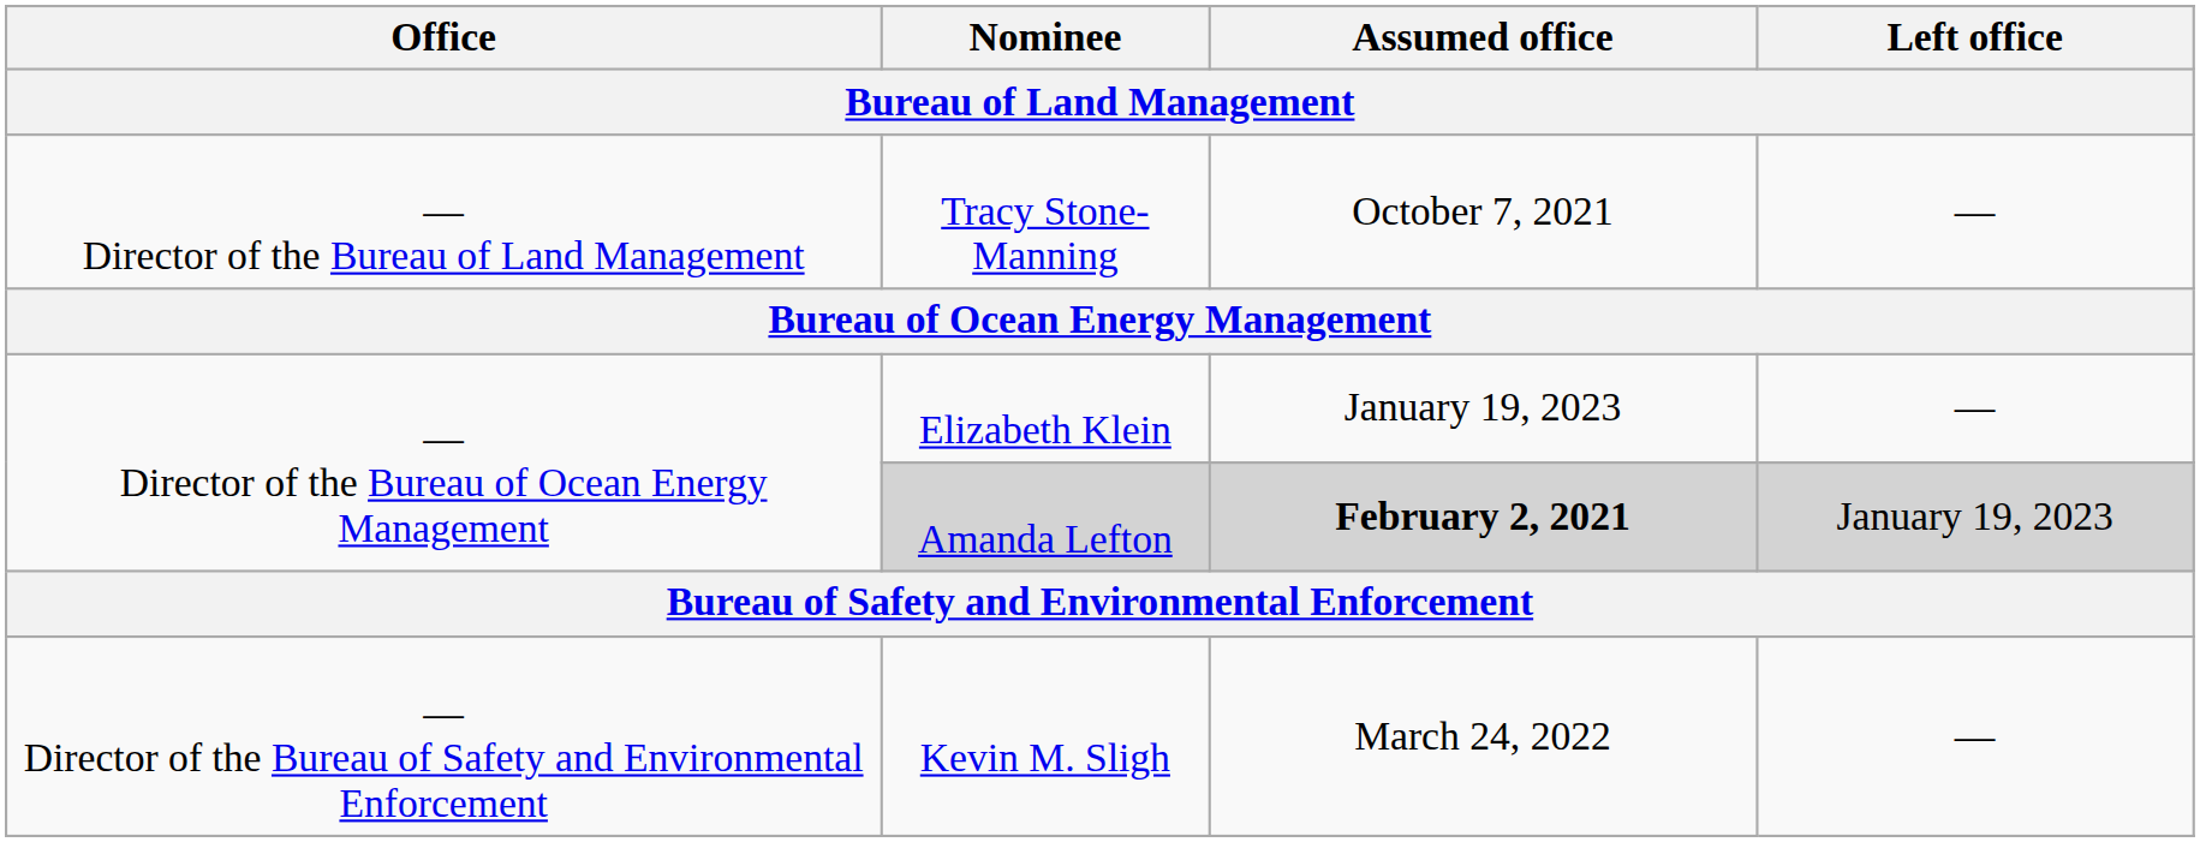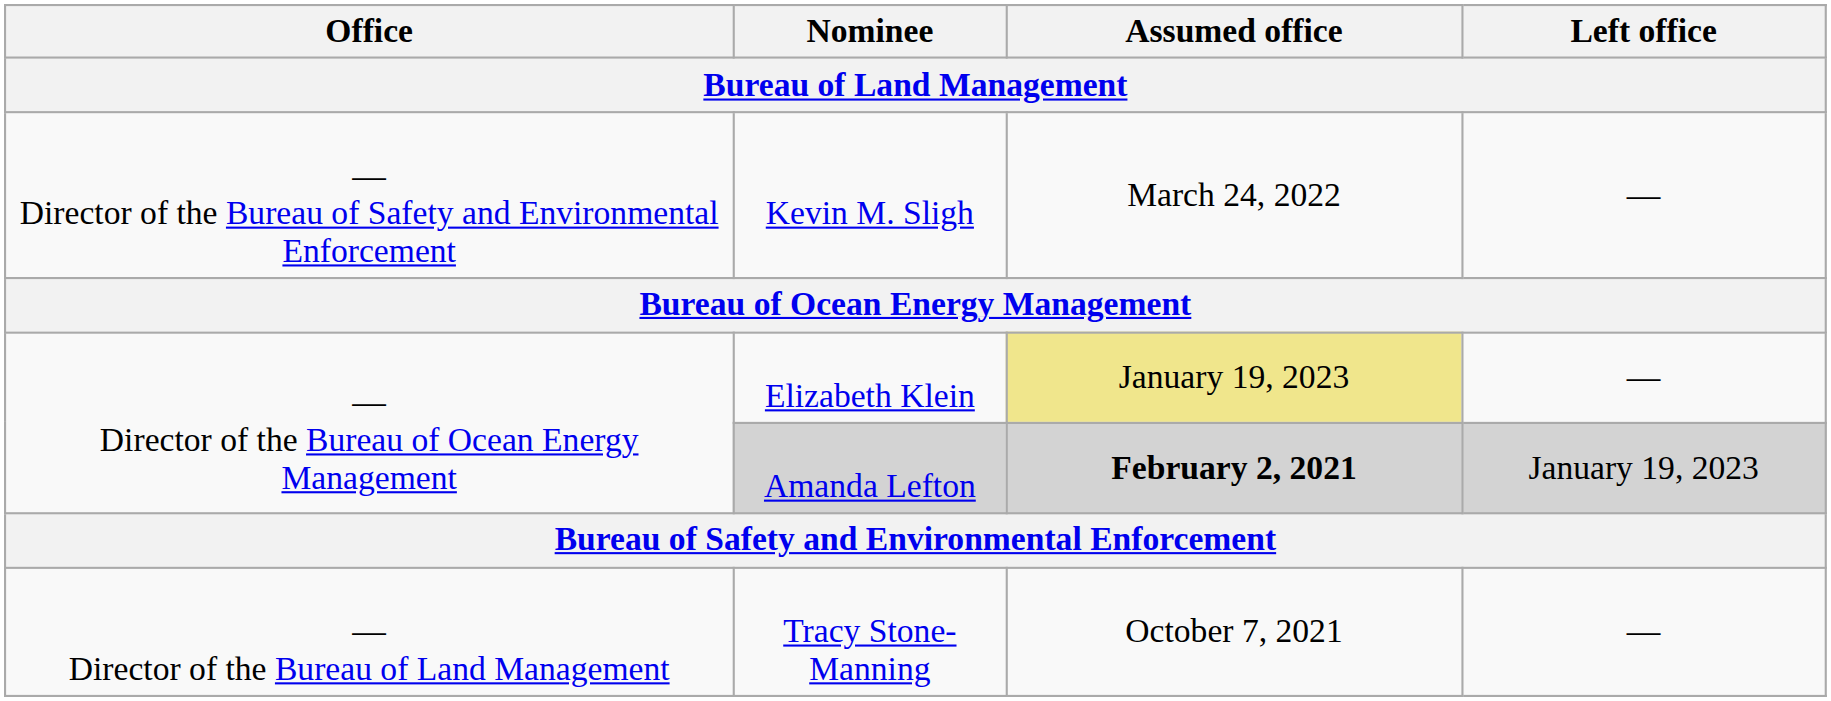rows swapped: Tracy Stone-Manning <-> Kevin M. Sligh
Elizabeth Klein | Assumed office: no background -> khaki background
